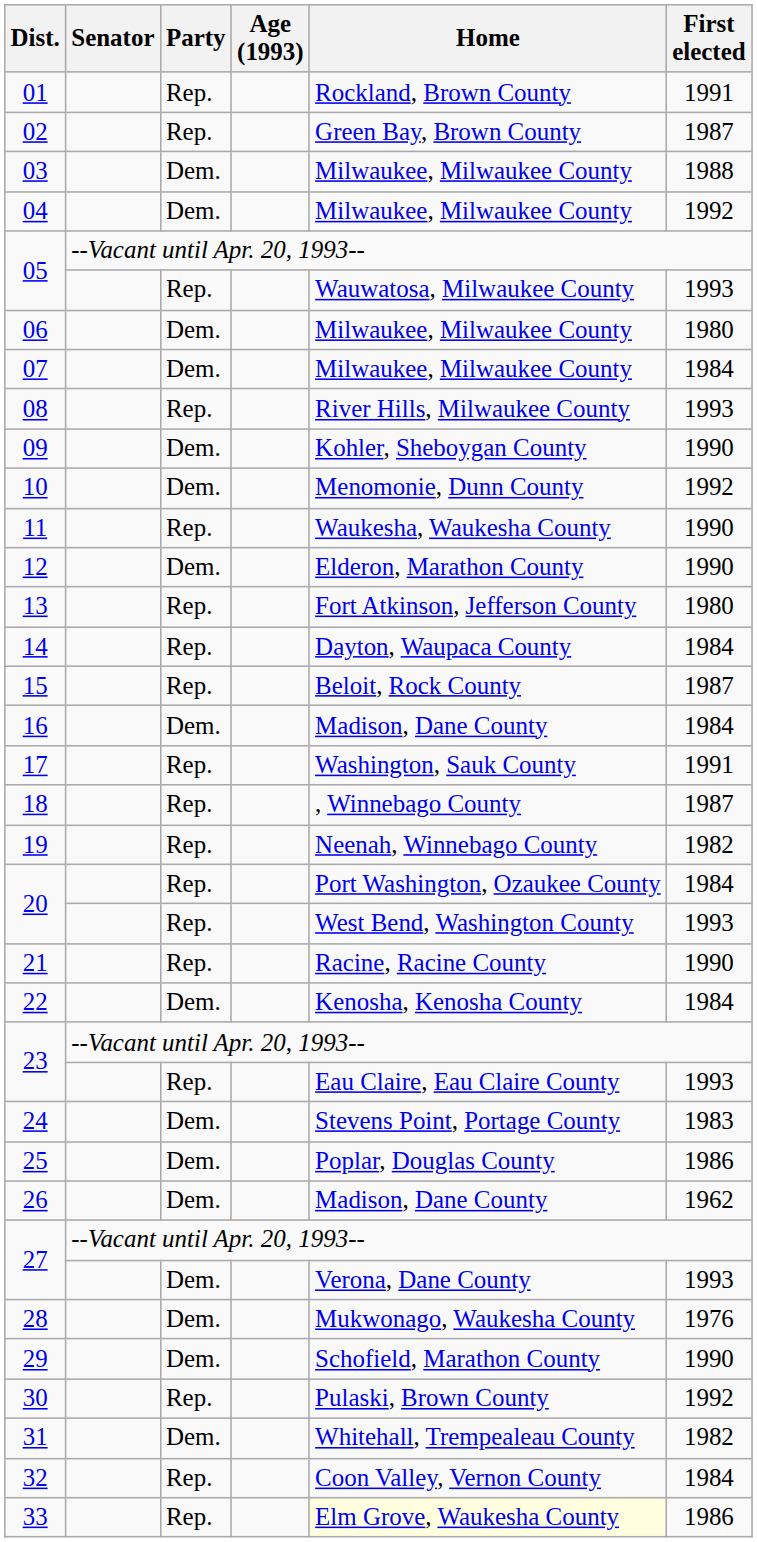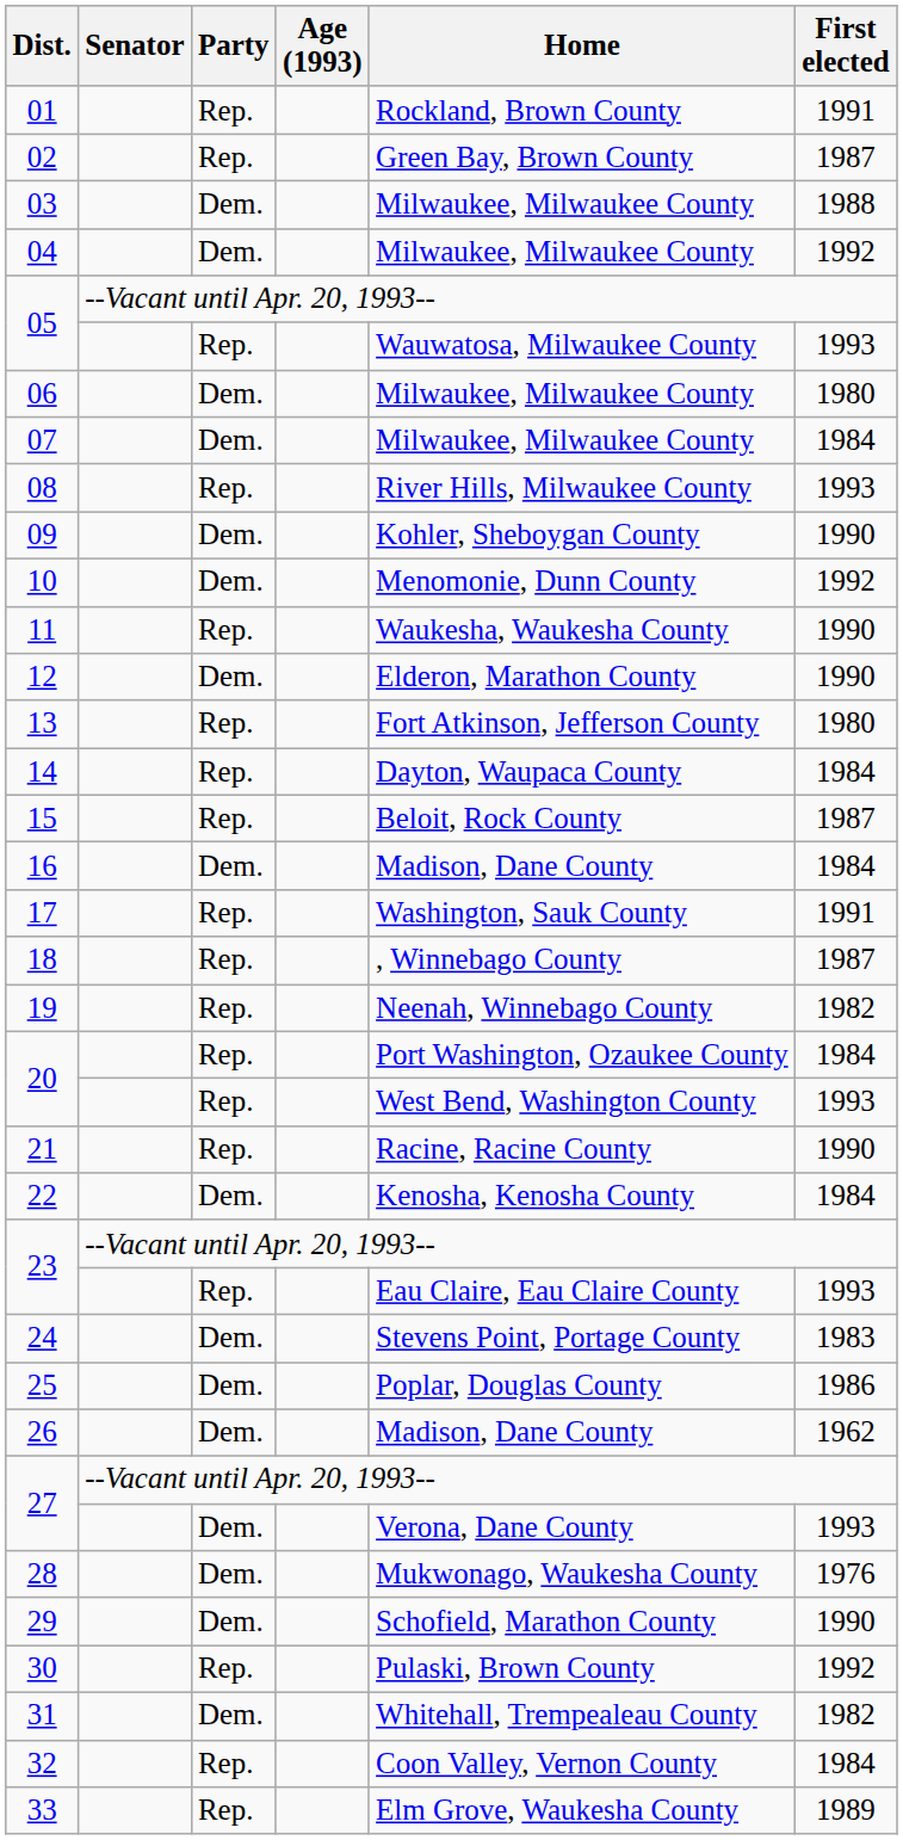33 | Home: lightyellow background -> no background
33 | First elected: 1986 -> 1989
